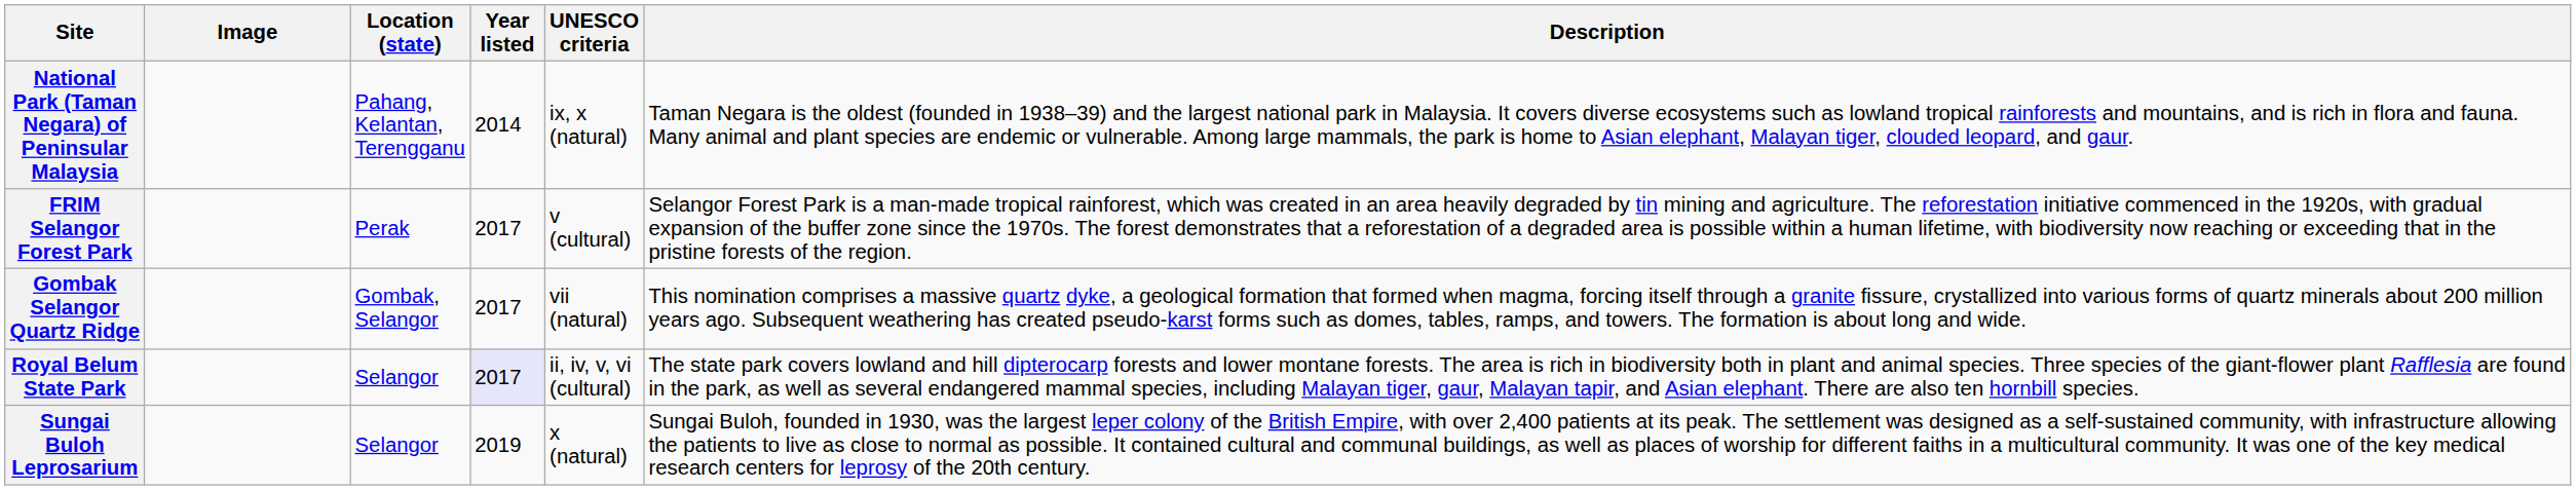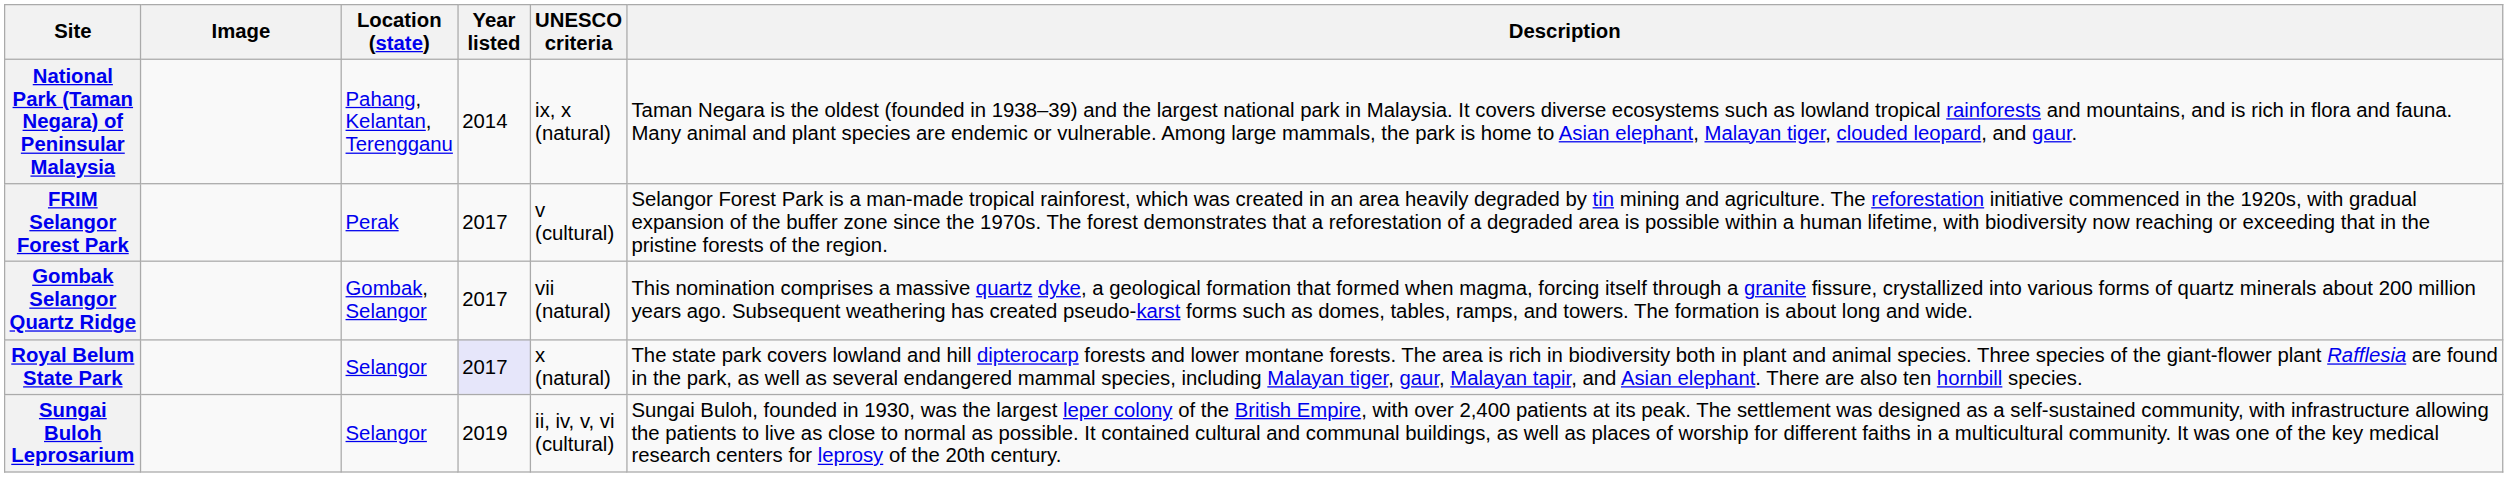Royal Belum State Park | UNESCO criteria: ii, iv, v, vi (cultural) -> x (natural)
Sungai Buloh Leprosarium | UNESCO criteria: x (natural) -> ii, iv, v, vi (cultural)
